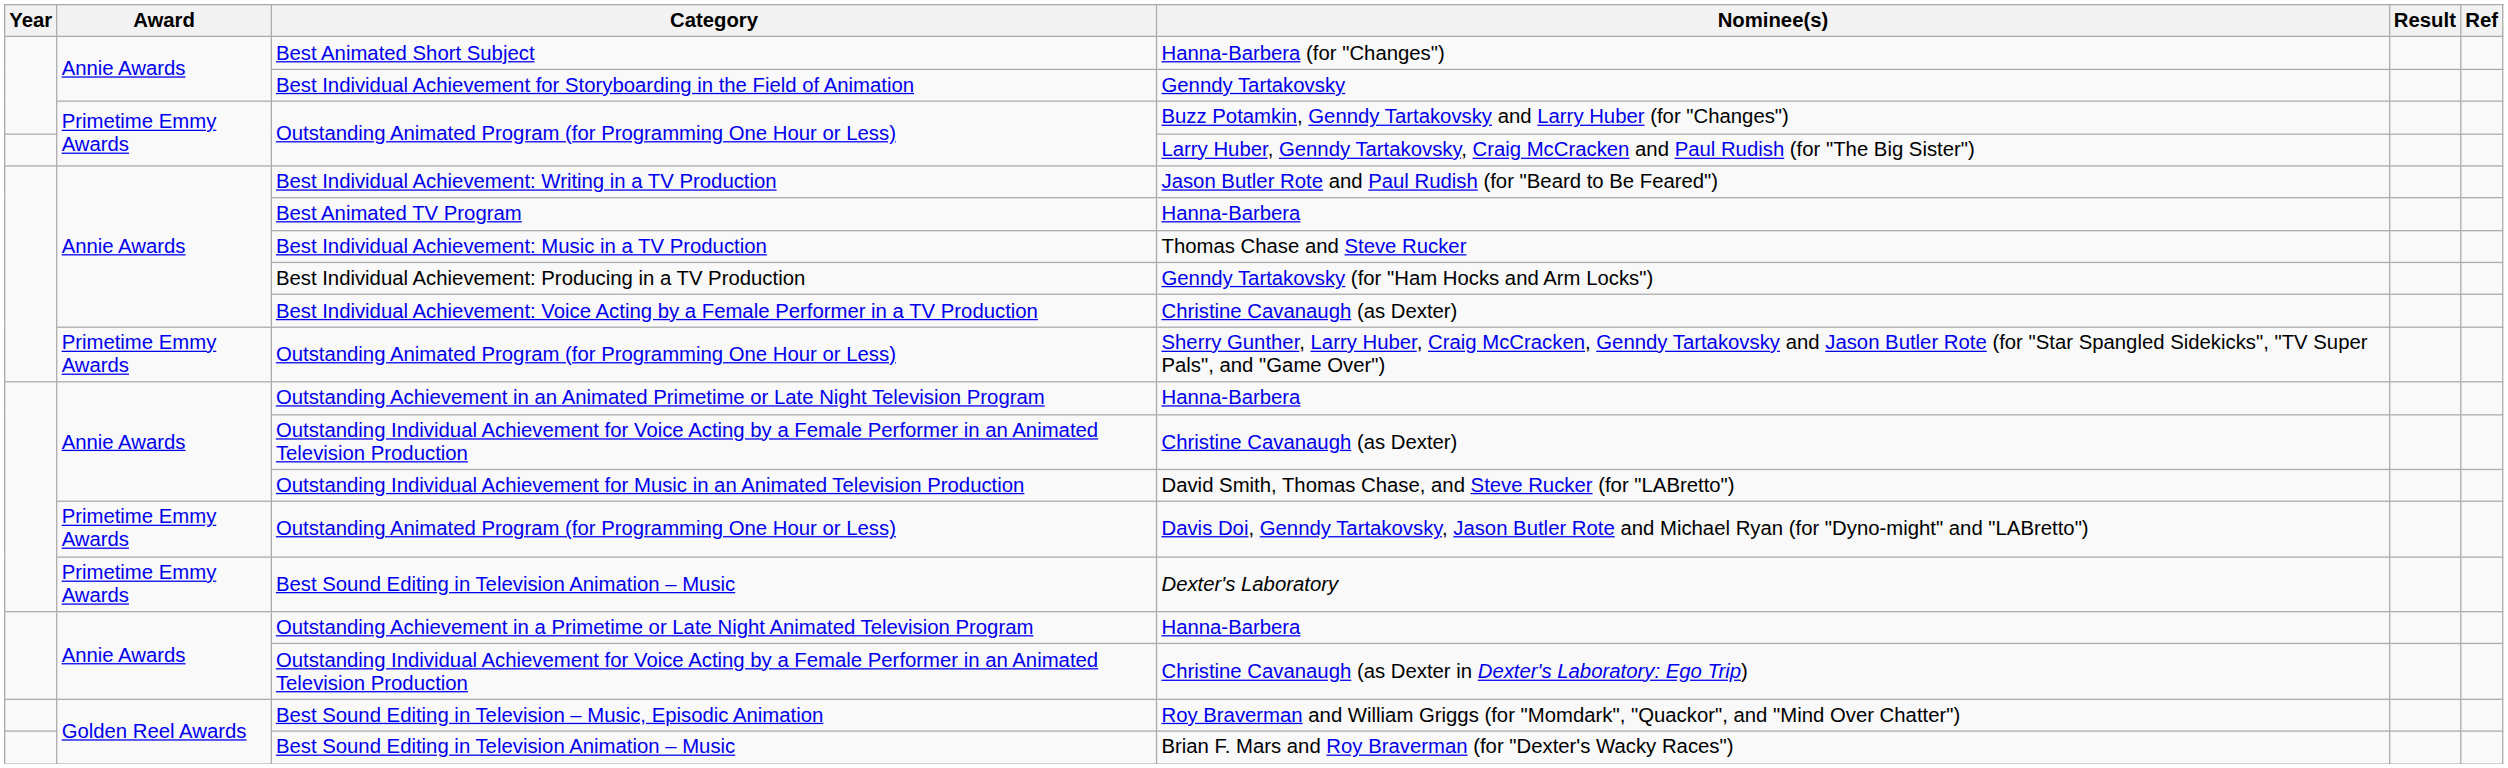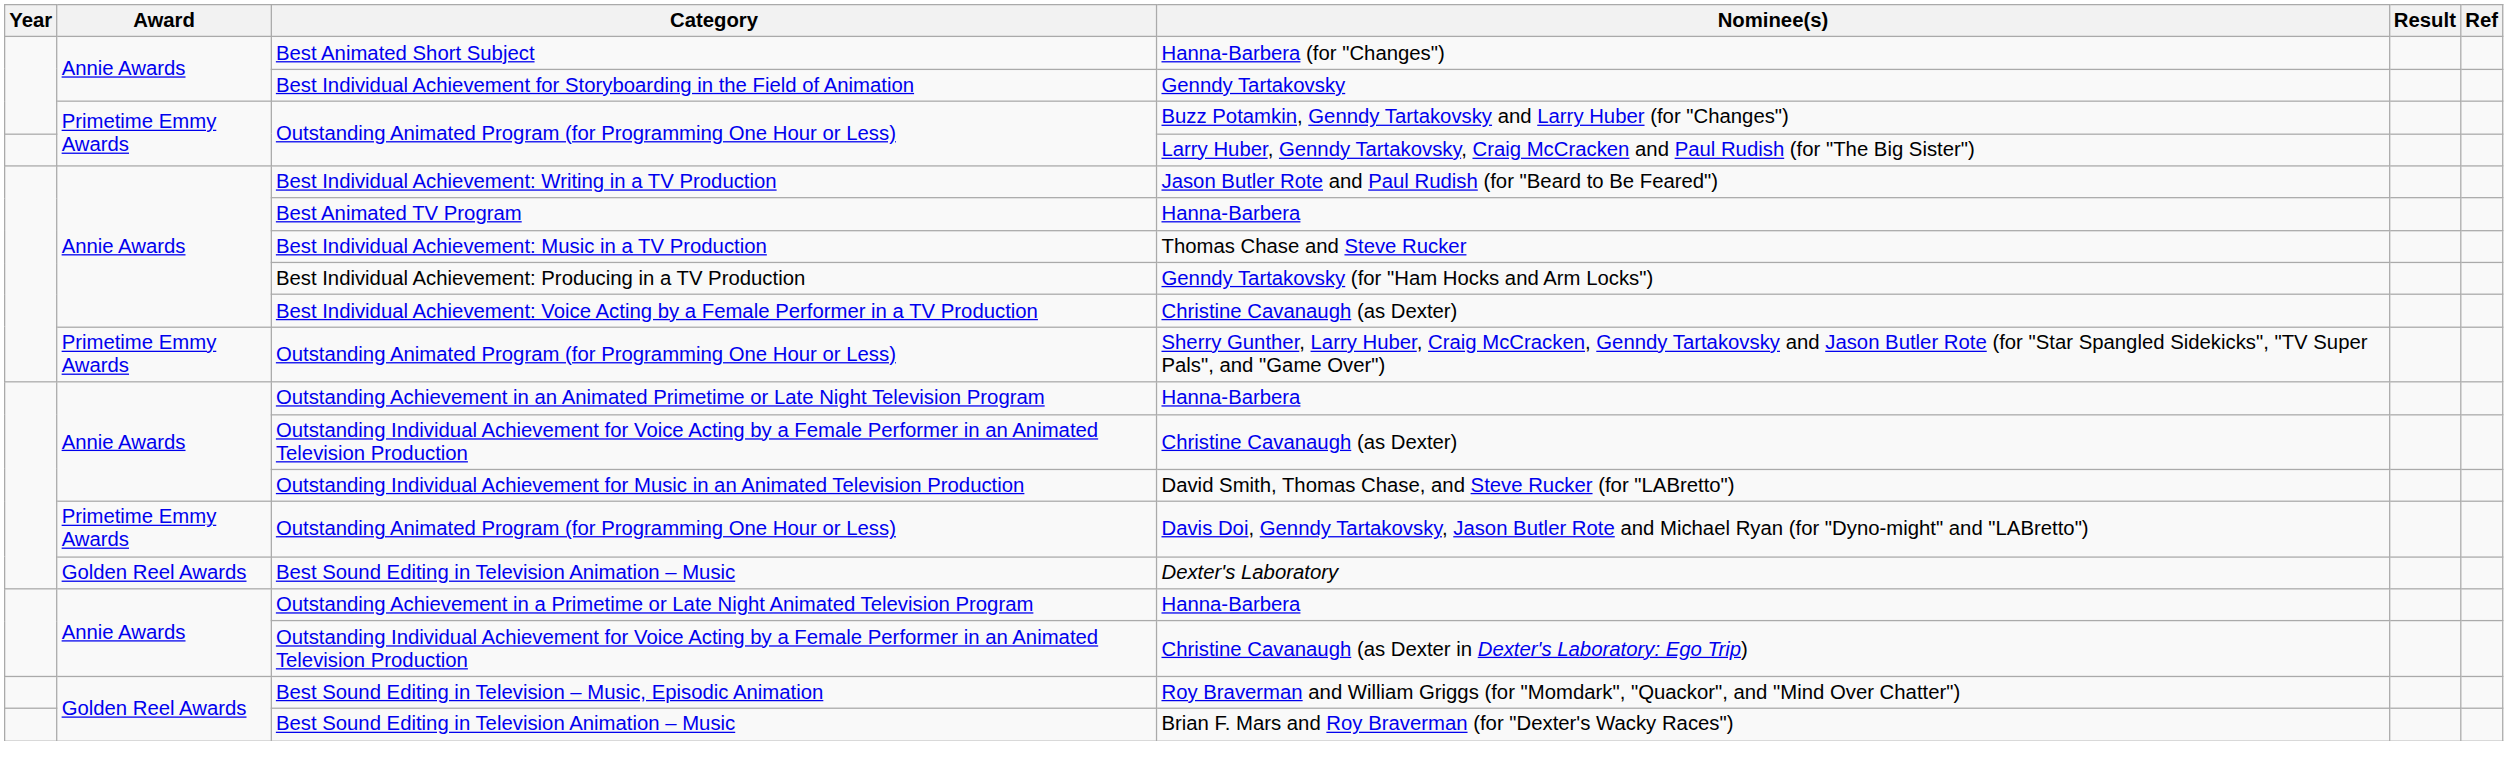Dexter's Laboratory | Award: Primetime Emmy Awards -> Golden Reel Awards
